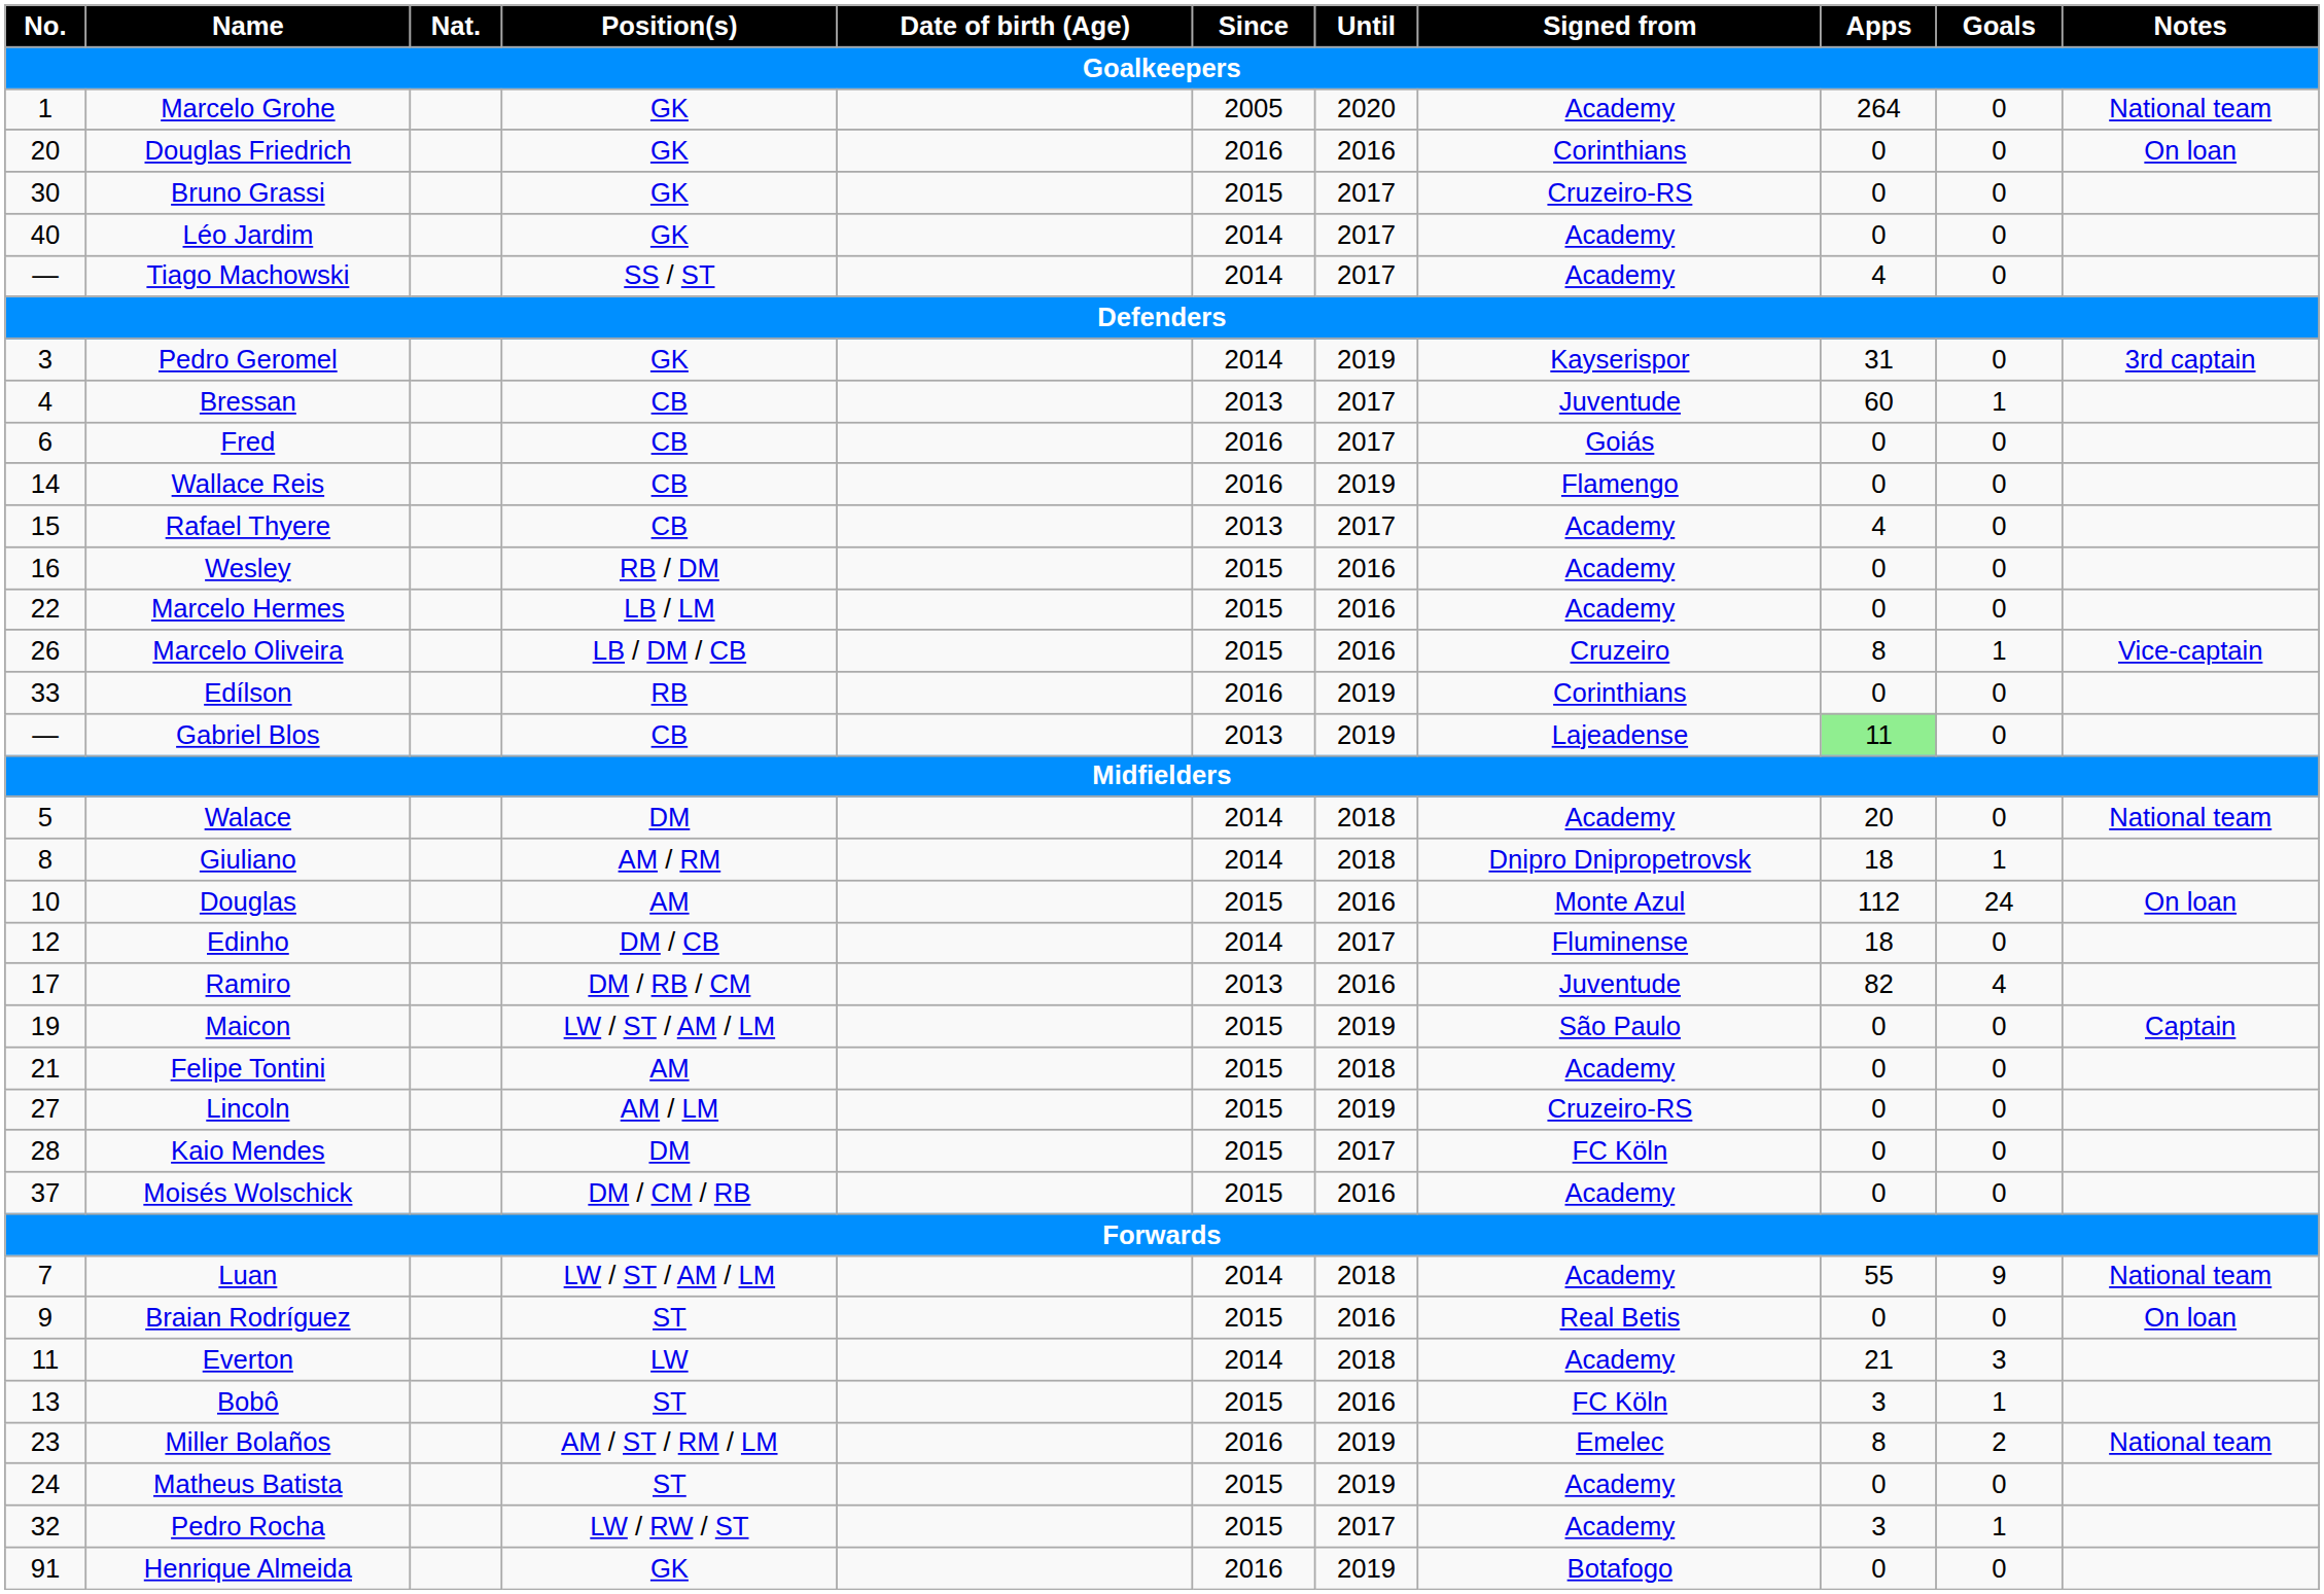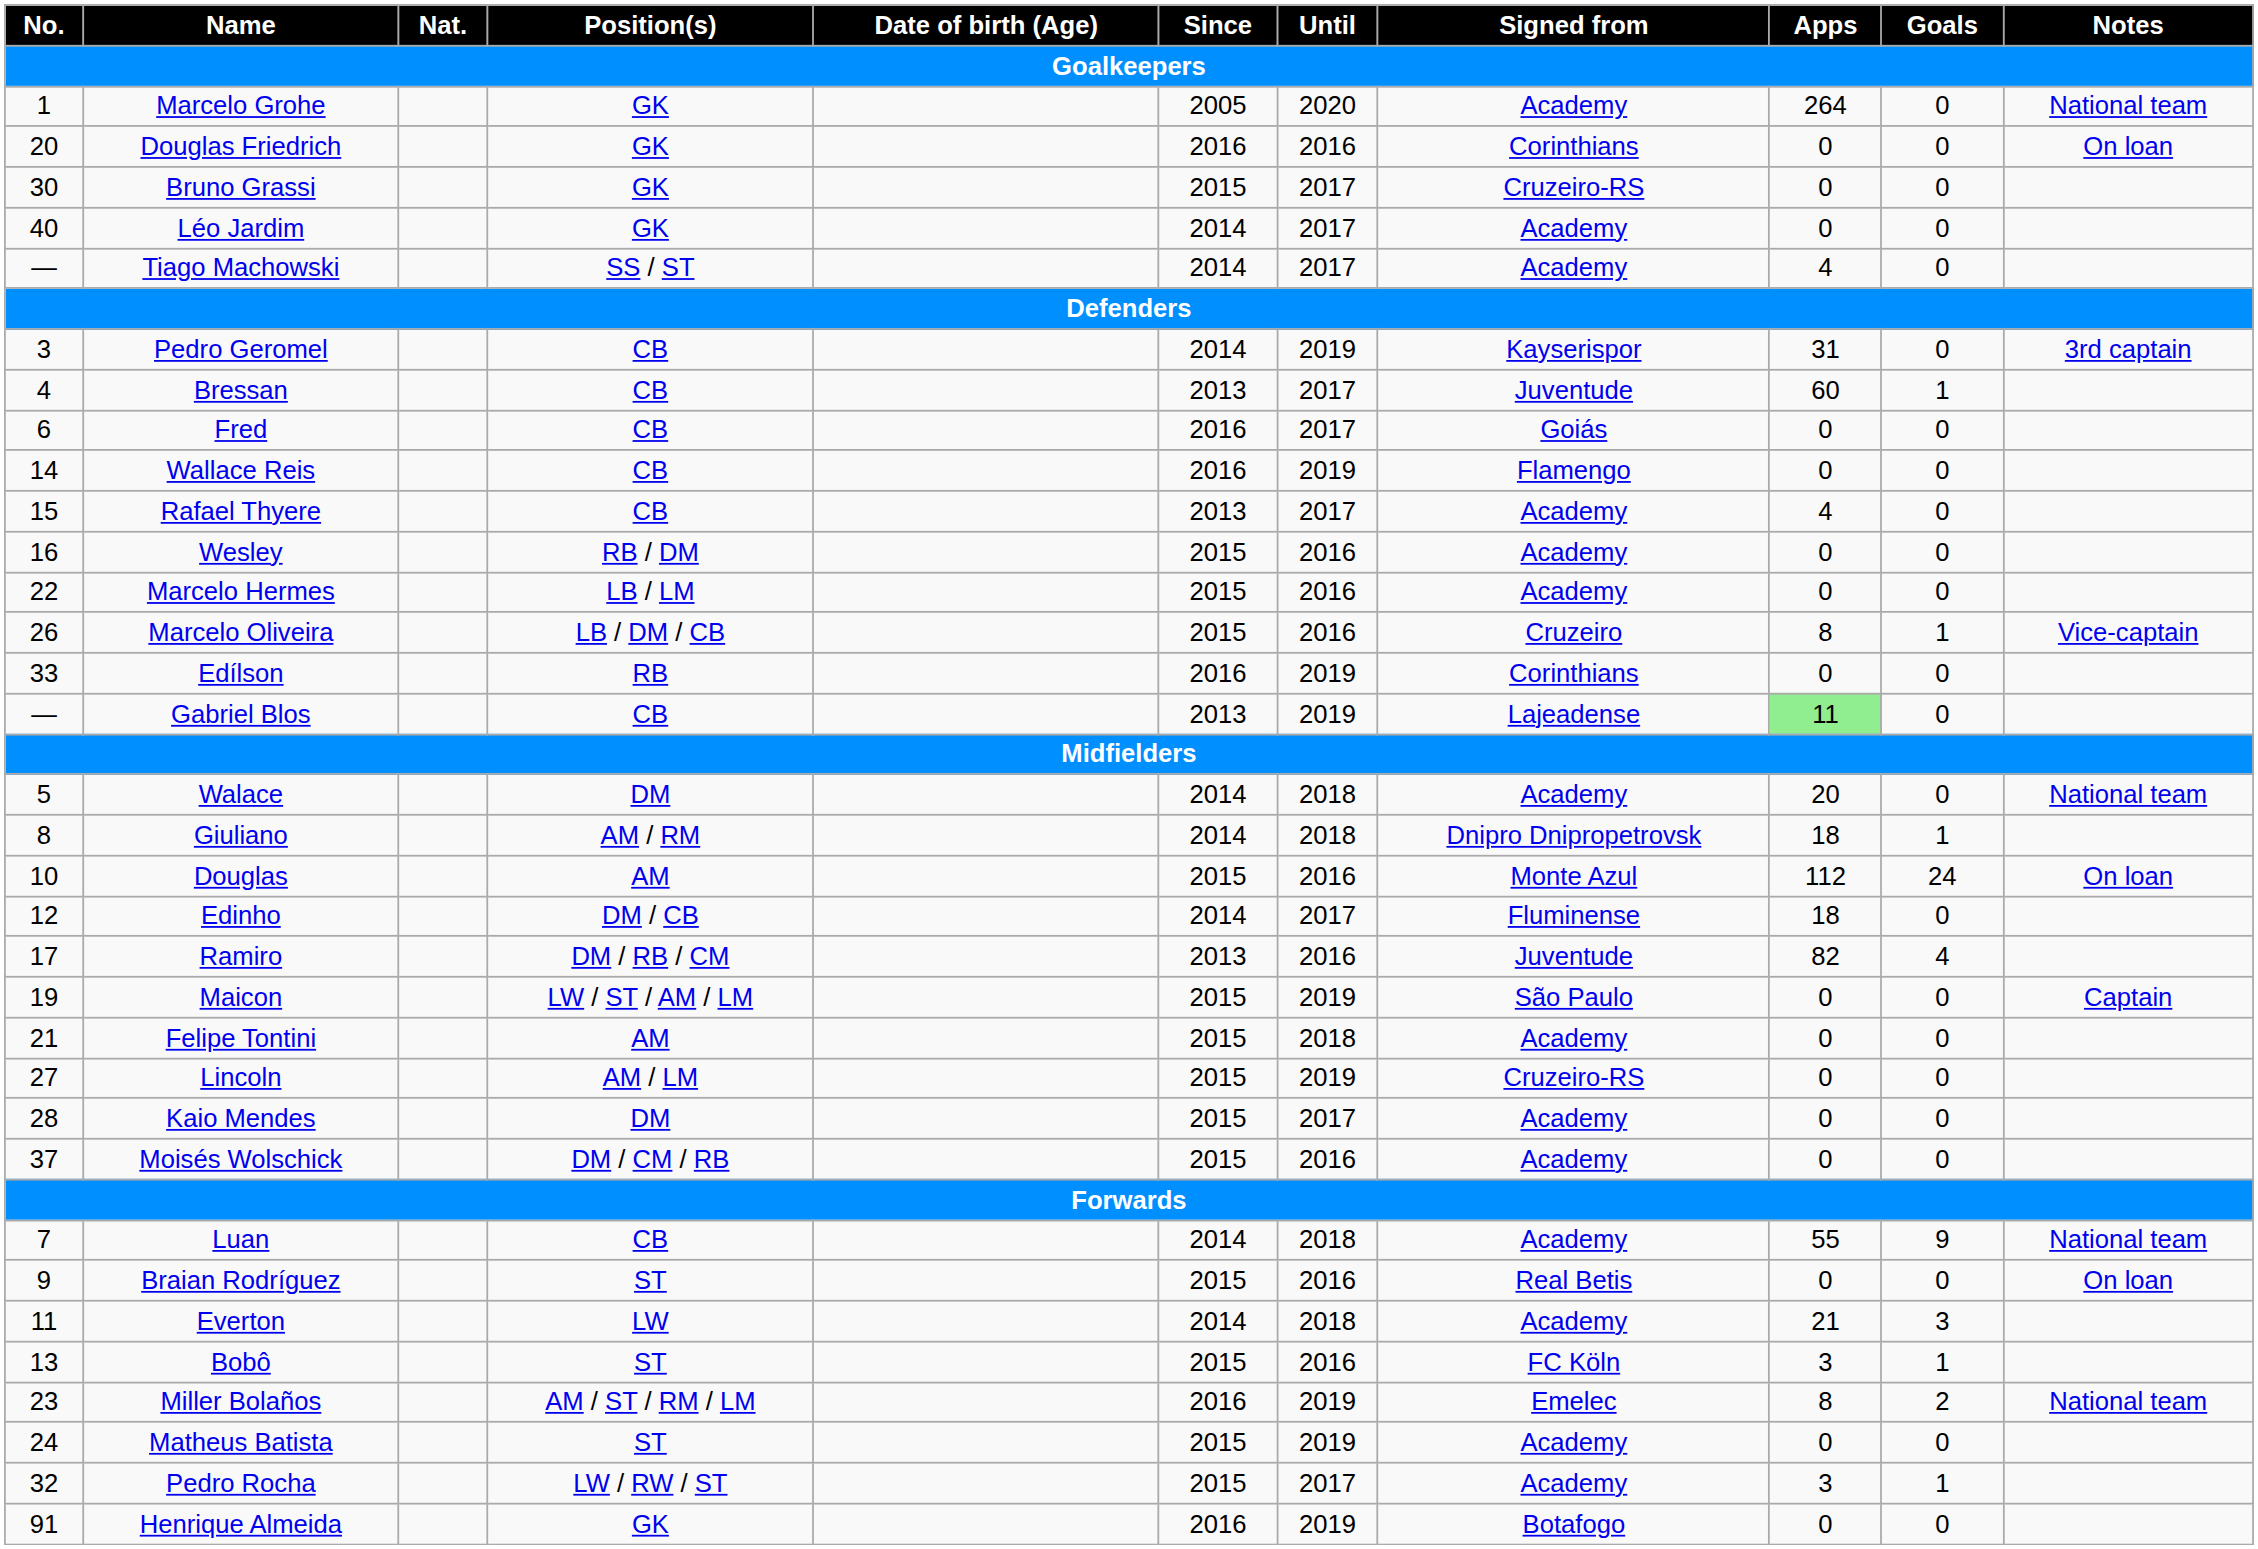Pedro Geromel | Position(s): GK -> CB
Kaio Mendes | Signed from: FC Köln -> Academy
Luan | Position(s): LW / ST / AM / LM -> CB
